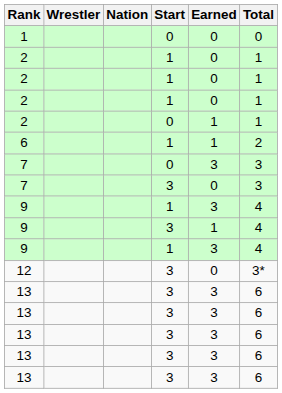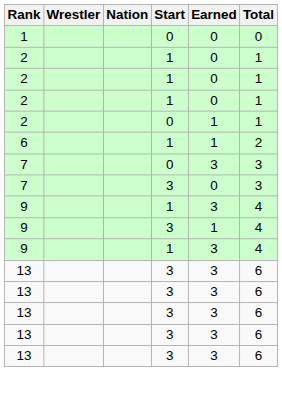- row: 12 | 3 | 0 | 3*
